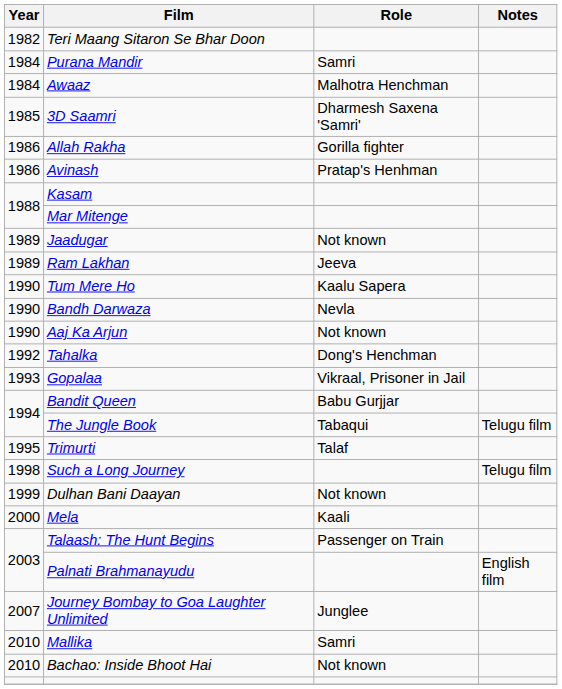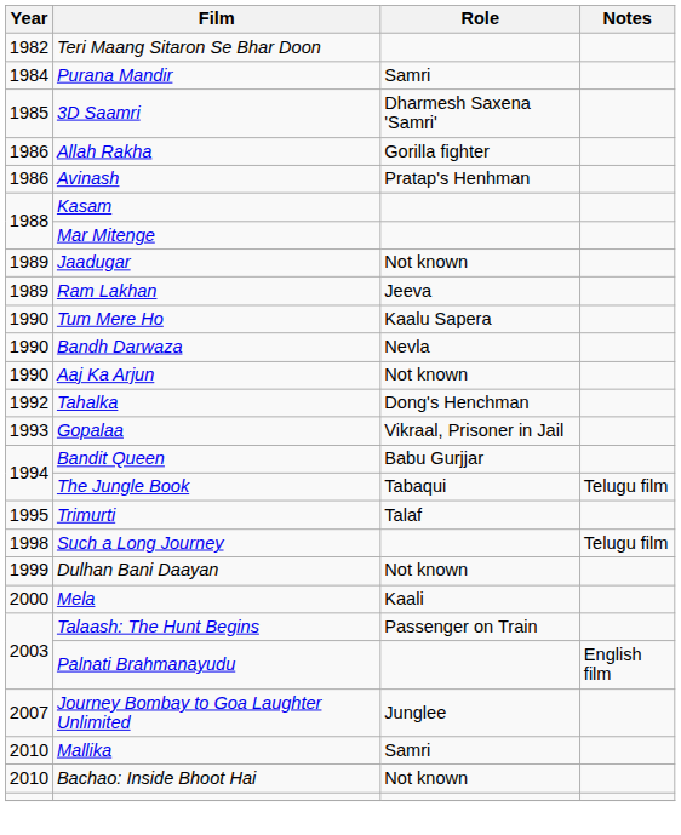- row: 1984 | Awaaz | Malhotra Henchman
